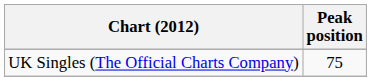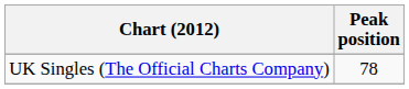UK Singles (The Official Charts Company) | Peak position: 75 -> 78
